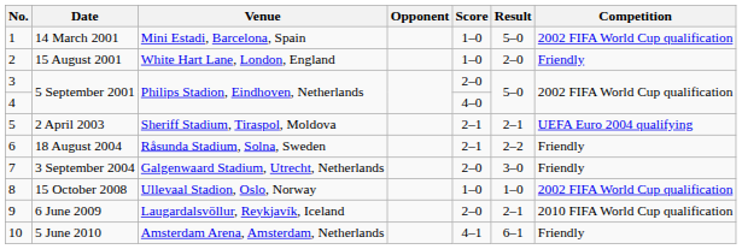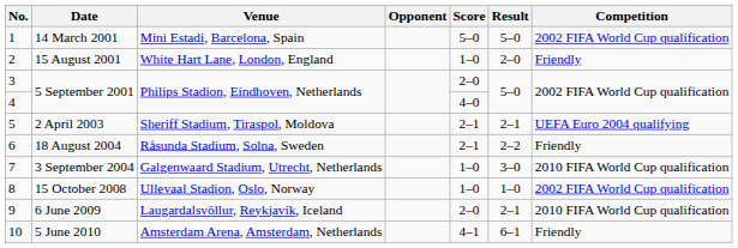14 March 2001 | Score: 1–0 -> 5–0
3 September 2004 | Score: 2–0 -> 1–0
3 September 2004 | Competition: Friendly -> 2010 FIFA World Cup qualification
